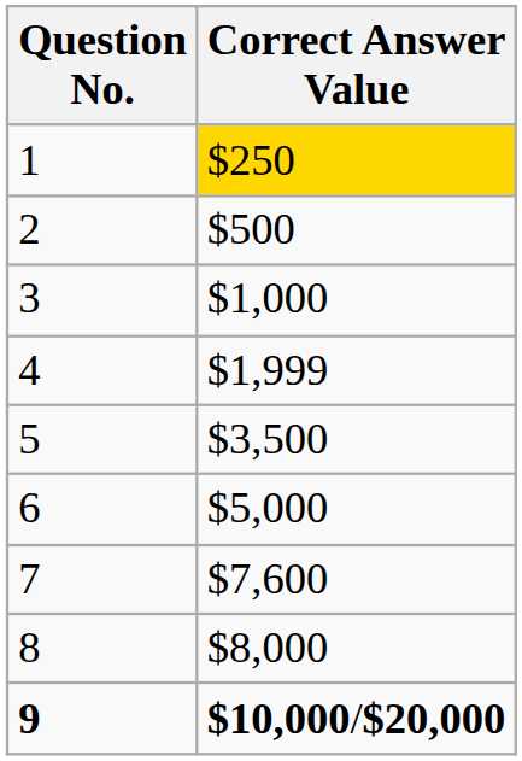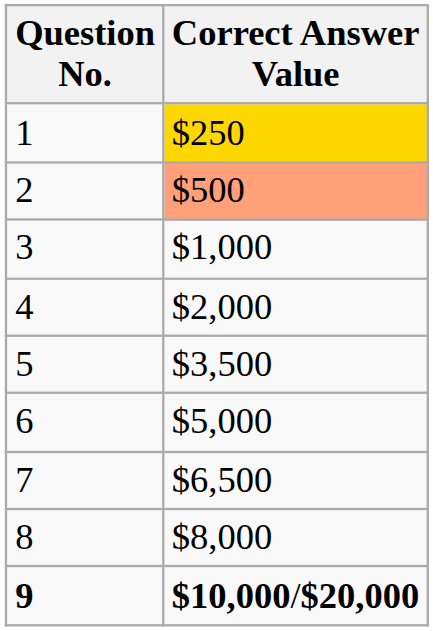2 | Correct Answer Value: no background -> lightsalmon background
4 | Correct Answer Value: $1,999 -> $2,000
7 | Correct Answer Value: $7,600 -> $6,500
